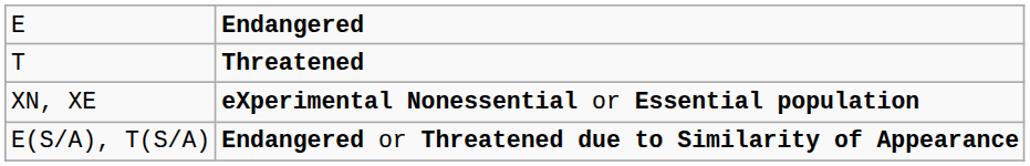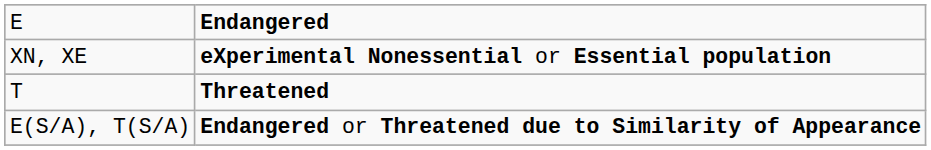rows swapped: T <-> XN, XE
